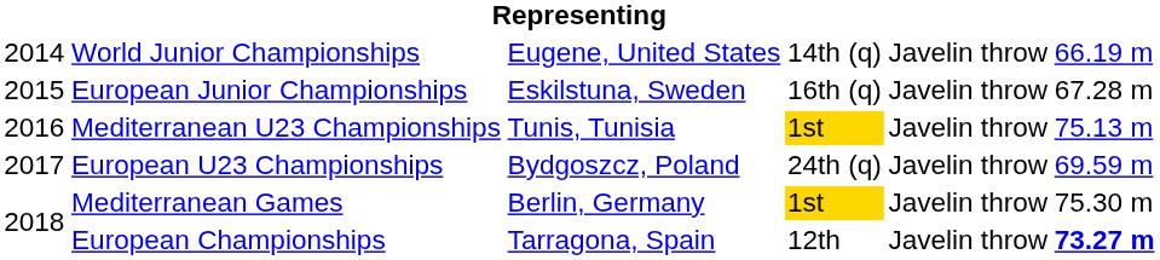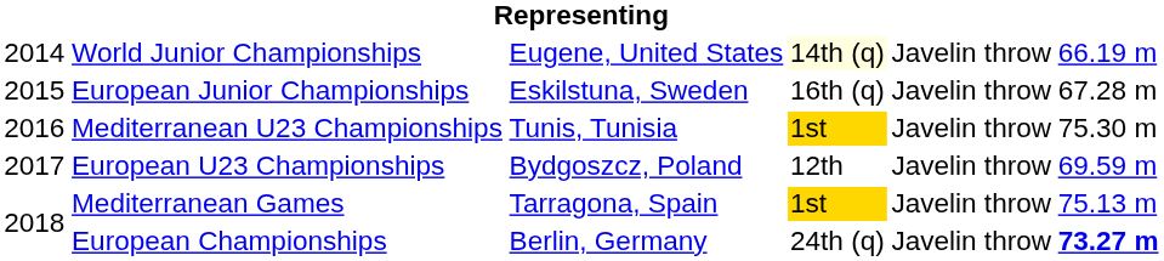World Junior Championships | column 4: no background -> lightyellow background
Mediterranean U23 Championships | column 6: 75.13 m -> 75.30 m
European U23 Championships | column 4: 24th (q) -> 12th
Mediterranean Games | column 3: Berlin, Germany -> Tarragona, Spain
Mediterranean Games | column 6: 75.30 m -> 75.13 m
European Championships | column 3: Tarragona, Spain -> Berlin, Germany
European Championships | column 4: 12th -> 24th (q)
